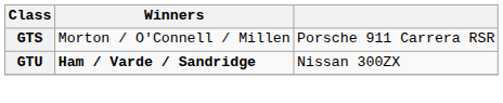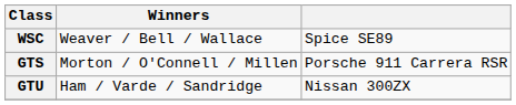+ row: WSC | Weaver / Bell / Wallace | Spice SE89
GTU | Winners: bold -> normal
